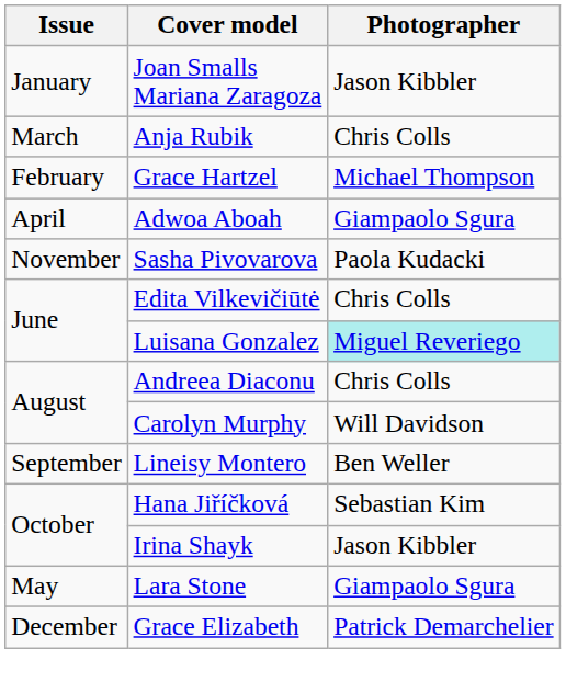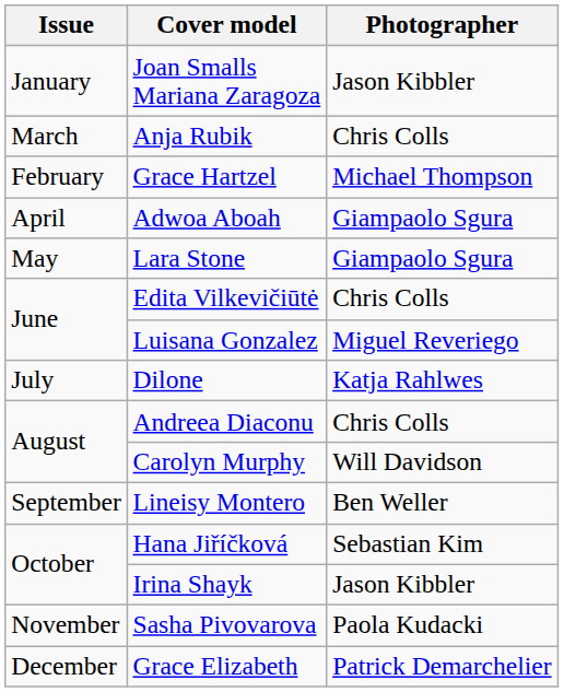rows swapped: Lara Stone <-> Sasha Pivovarova
Luisana Gonzalez | Photographer: paleturquoise background -> no background
+ row: July | Dilone | Katja Rahlwes
